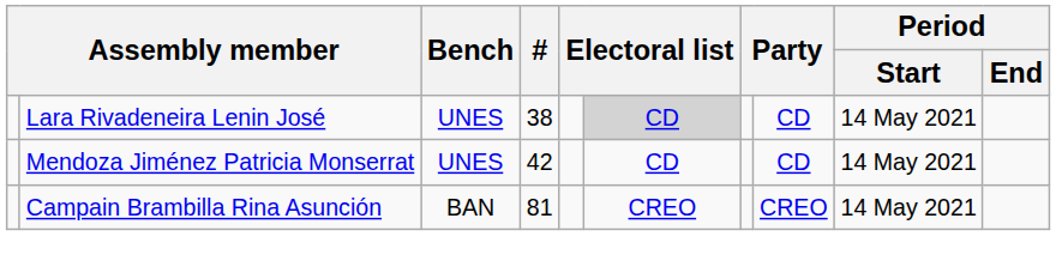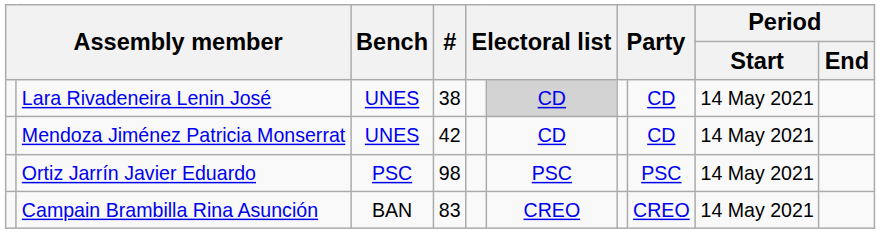+ row: Ortiz Jarrín Javier Eduardo | PSC | 98 | PSC | PSC | 14 May 2021
Campain Brambilla Rina Asunción | #: 81 -> 83
